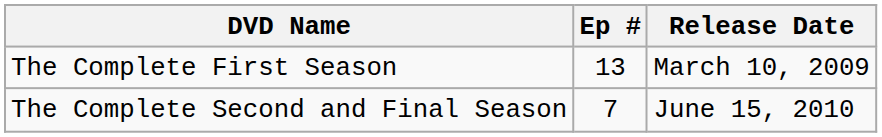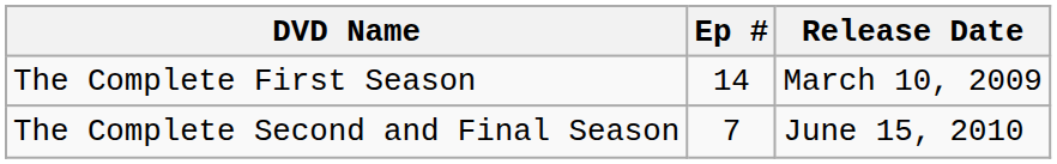The Complete First Season | Ep #: 13 -> 14
